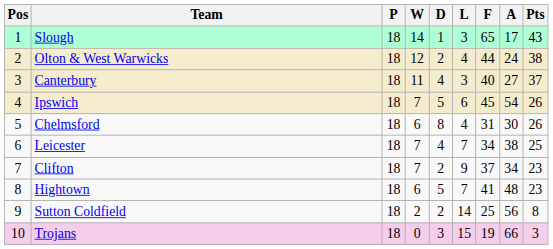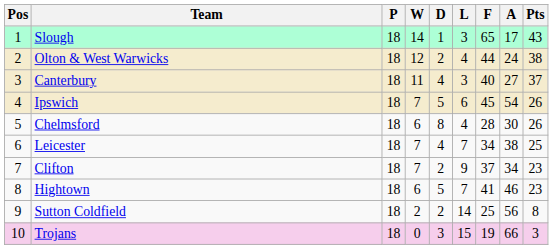Chelmsford | F: 31 -> 28
Hightown | A: 48 -> 46
